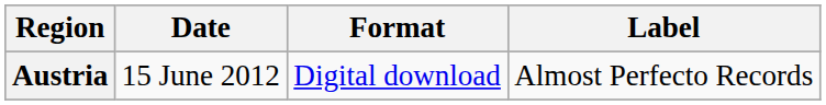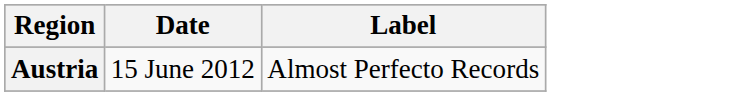- column: Format | Digital download
